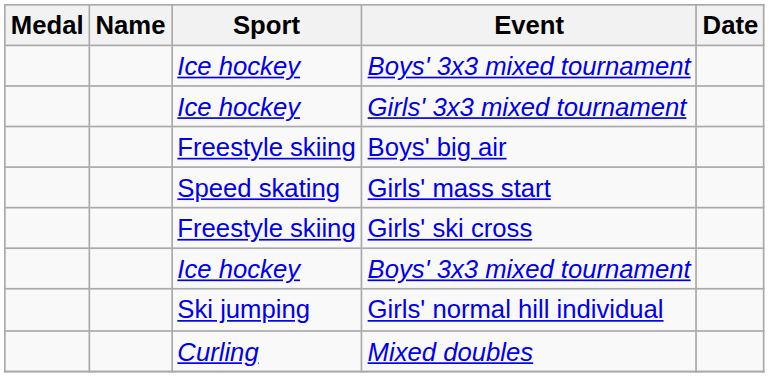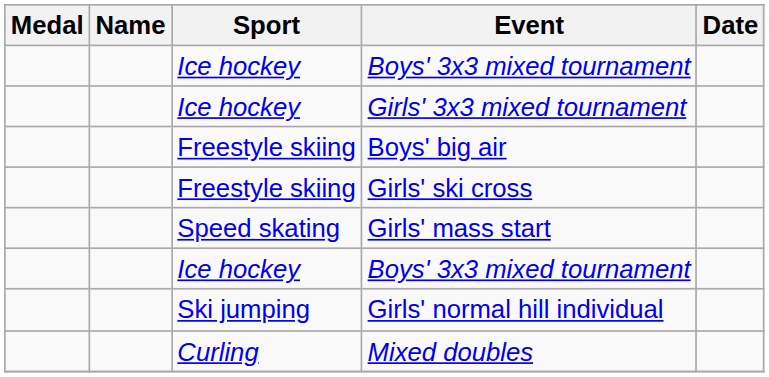rows swapped: Girls' mass start <-> Girls' ski cross
